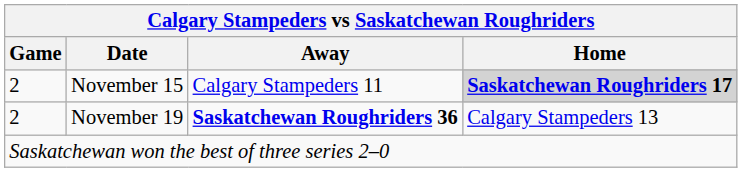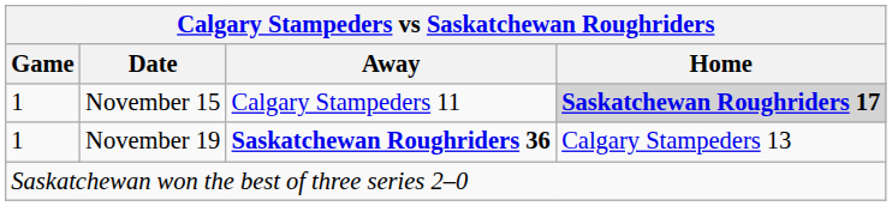November 15 | Game: 2 -> 1
November 19 | Game: 2 -> 1
